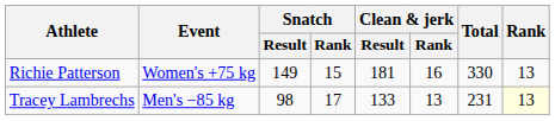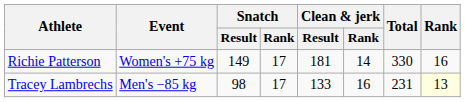Richie Patterson | Snatch / Rank: 15 -> 17
Richie Patterson | Clean & jerk / Rank: 16 -> 14
Richie Patterson | Rank: 13 -> 16
Tracey Lambrechs | Clean & jerk / Rank: 13 -> 16
